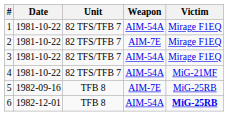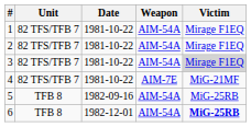columns swapped: Date <-> Unit
2 | Weapon: AIM-7E -> AIM-54A
3 | Victim: no background -> lightgrey background
4 | Weapon: AIM-54A -> AIM-7E
5 | Weapon: AIM-7E -> AIM-54A
